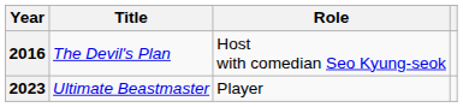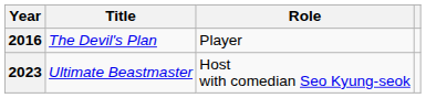2016 | Role: Host with comedian Seo Kyung-seok -> Player
2023 | Role: Player -> Host with comedian Seo Kyung-seok
